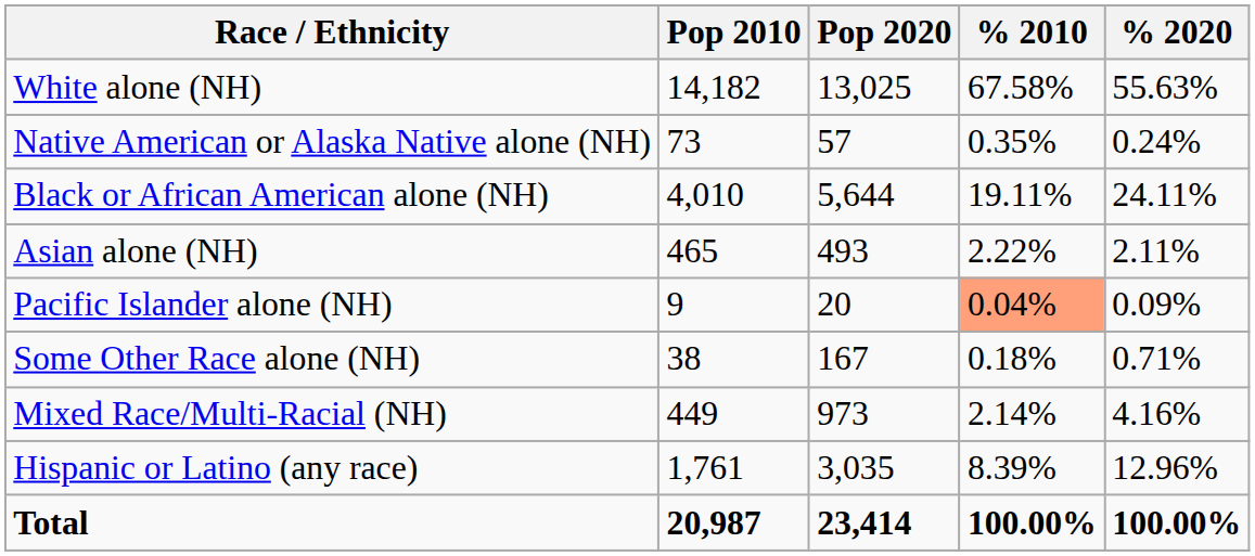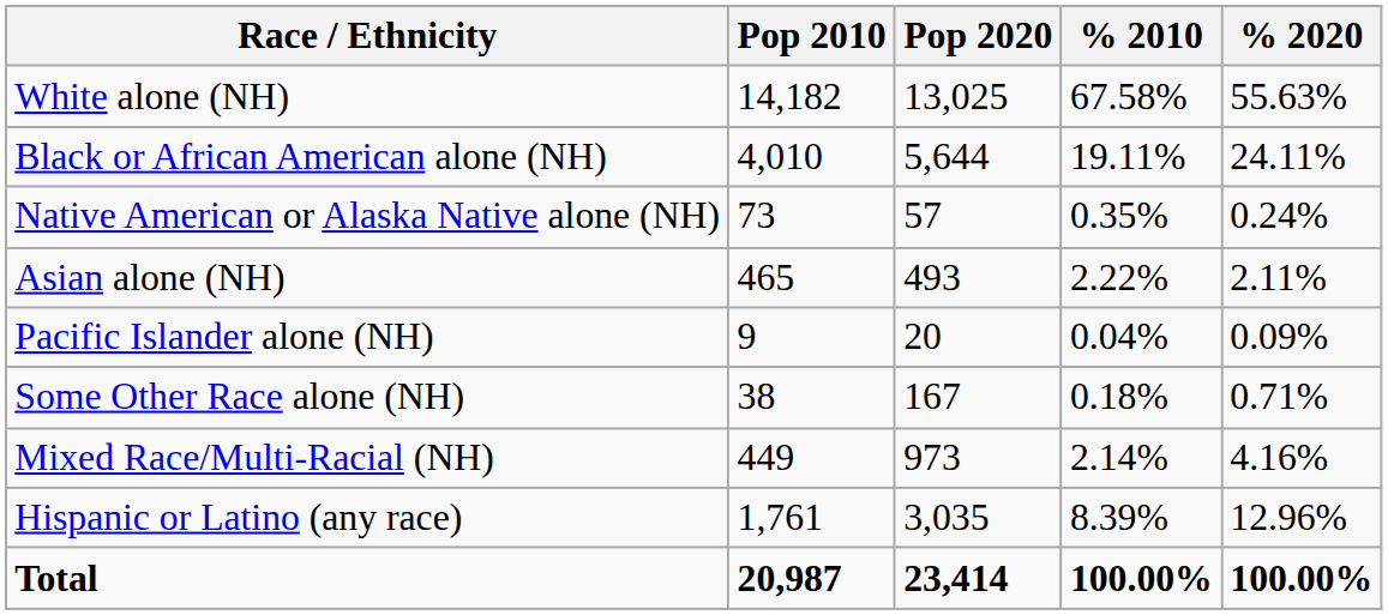rows swapped: Black or African American alone (NH) <-> Native American or Alaska Native alone (NH)
Pacific Islander alone (NH) | % 2010: lightsalmon background -> no background
